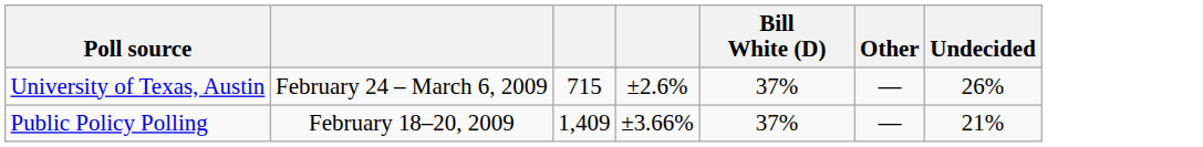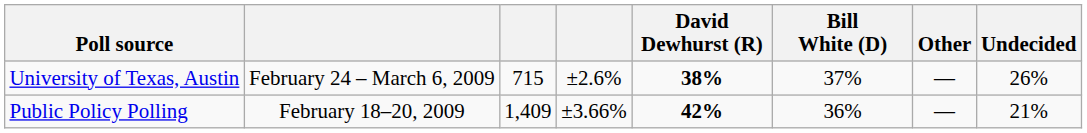+ column: David Dewhurst (R) | 38% | 42%
Public Policy Polling | Bill White (D): 37% -> 36%
